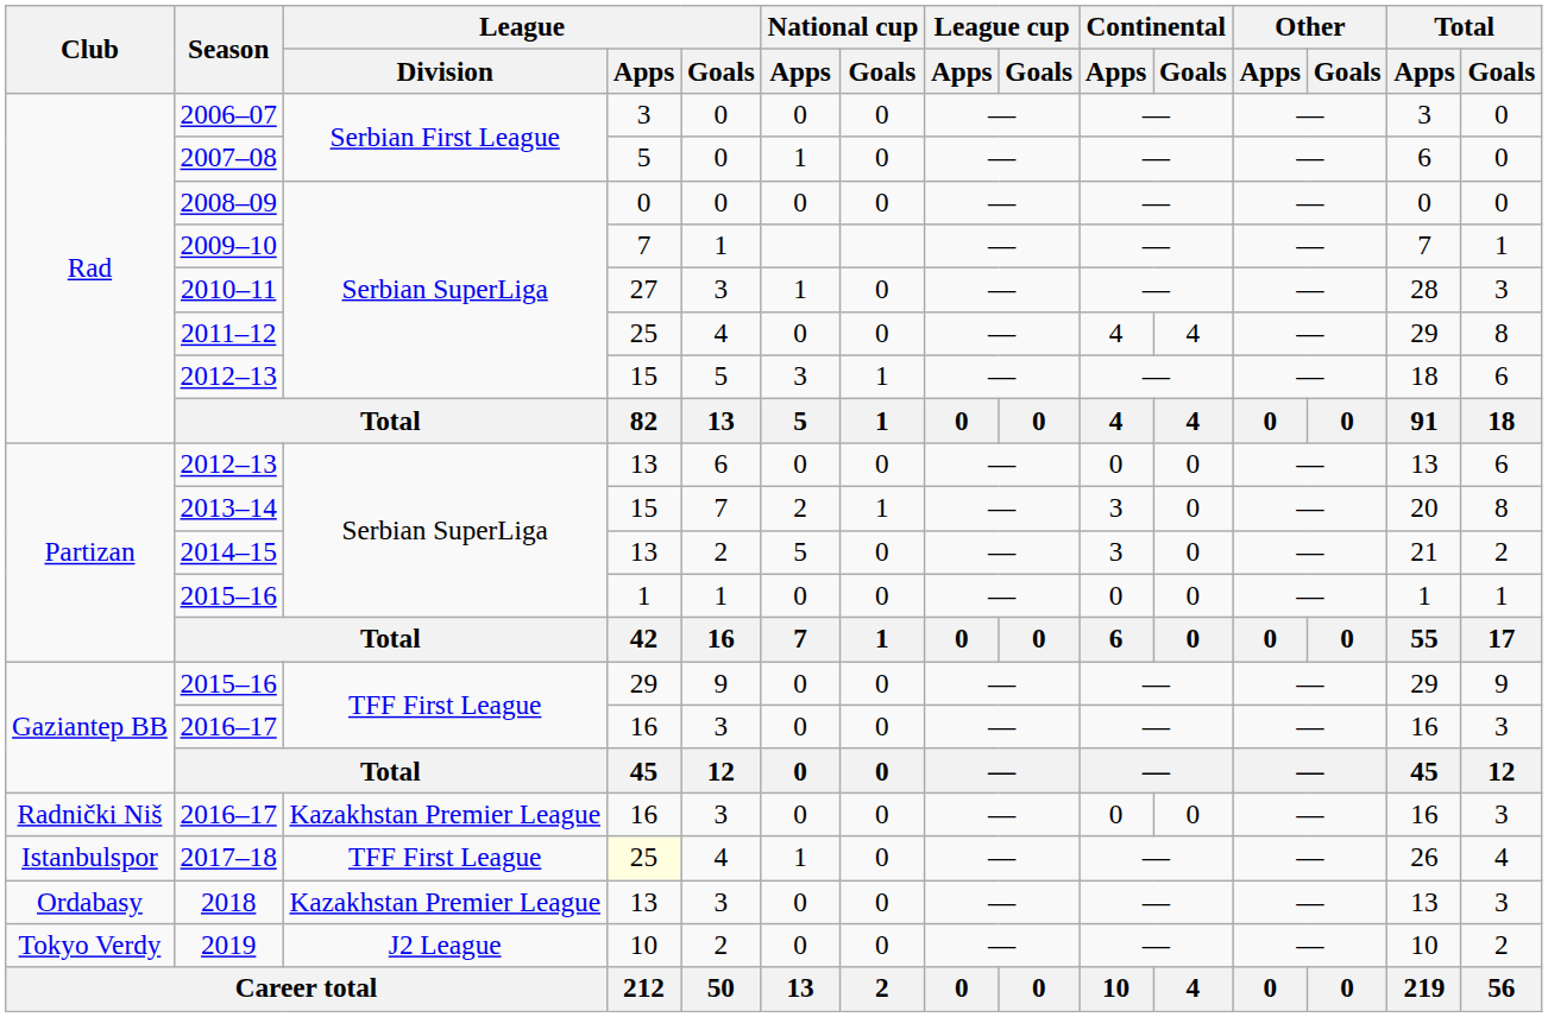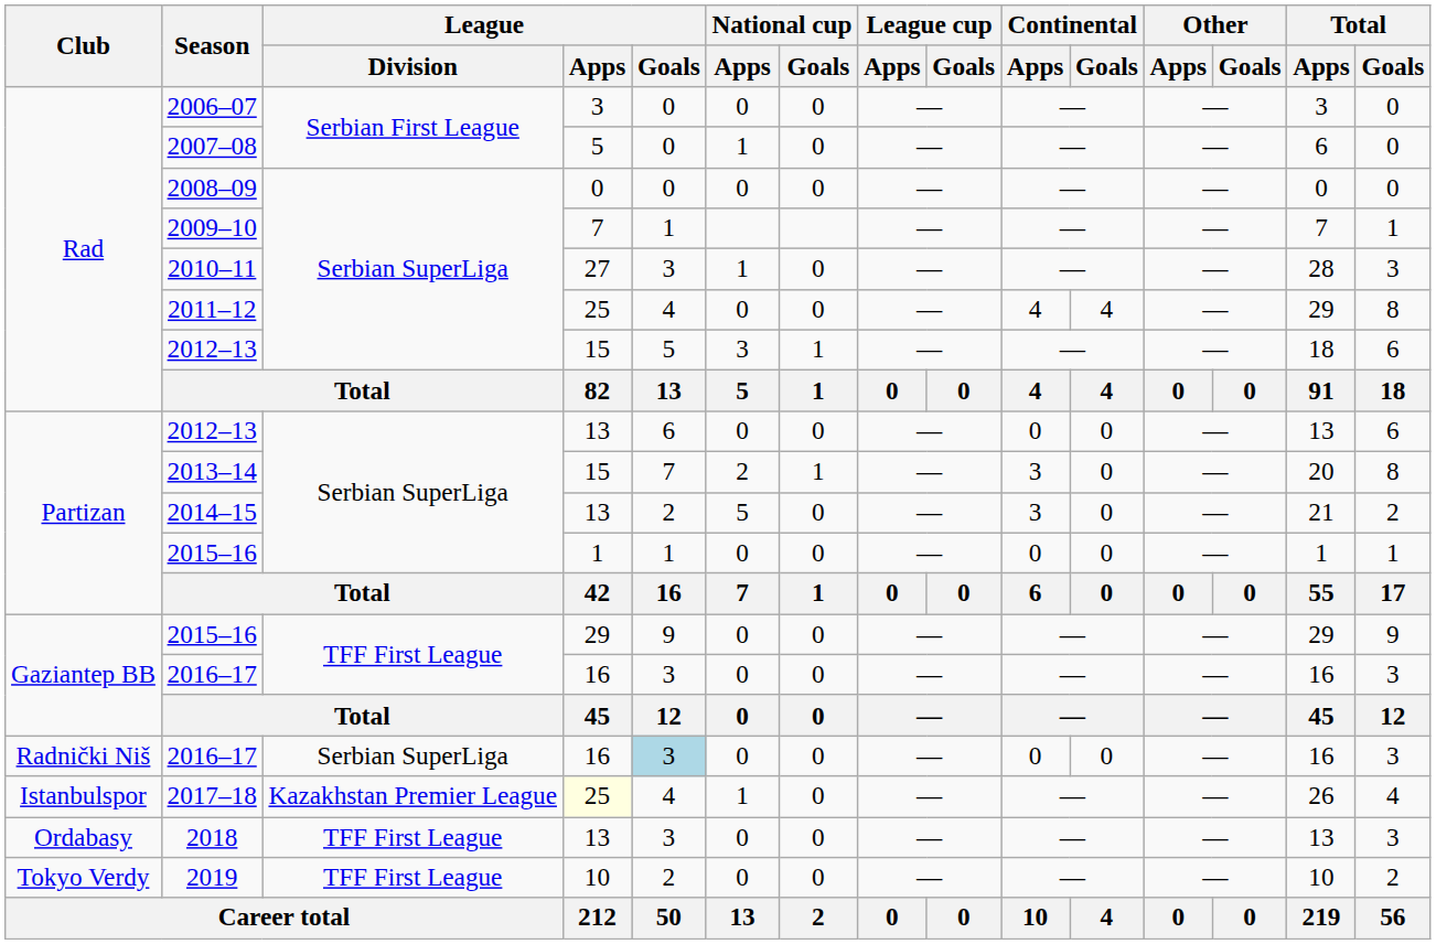Radnički Niš / 2016–17 | League / Division: Kazakhstan Premier League -> Serbian SuperLiga
Radnički Niš / 2016–17 | League / Goals: no background -> lightblue background
2017–18 | League / Division: TFF First League -> Kazakhstan Premier League
2018 | League / Division: Kazakhstan Premier League -> TFF First League
2019 | League / Division: J2 League -> TFF First League
